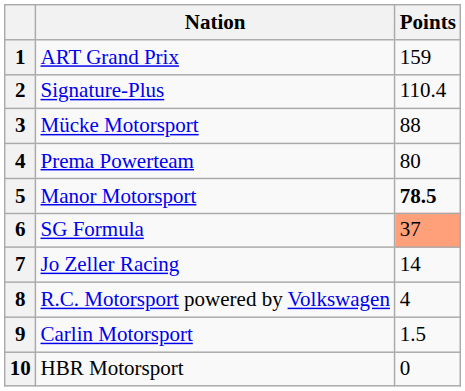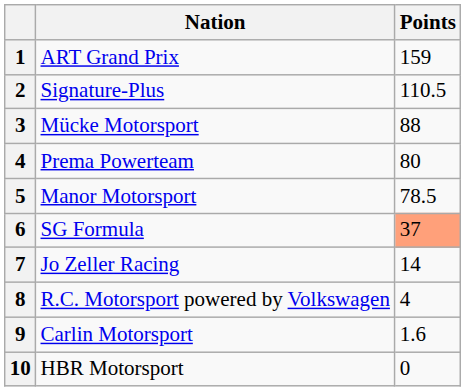Signature-Plus | Points: 110.4 -> 110.5
Manor Motorsport | Points: bold -> normal
Carlin Motorsport | Points: 1.5 -> 1.6
